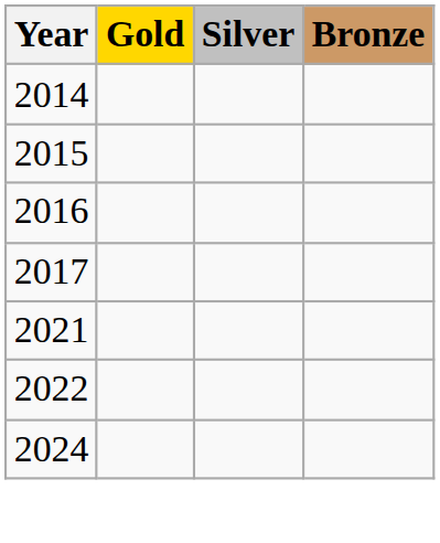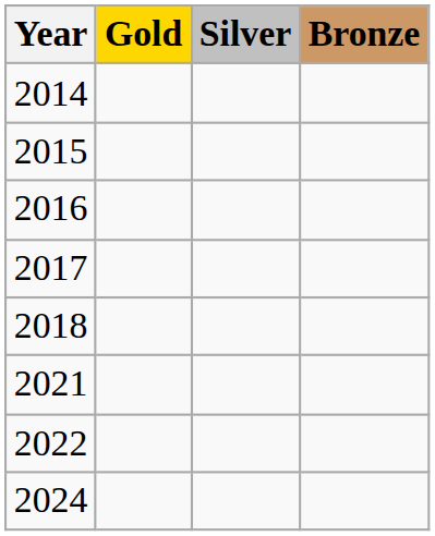+ row: 2018
